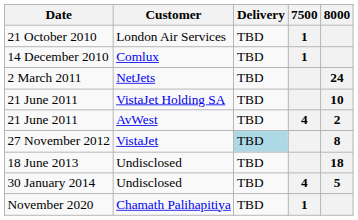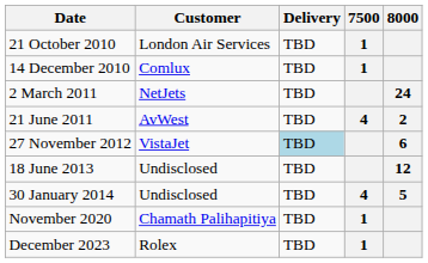- row: 21 June 2011 | VistaJet Holding SA | TBD | 10
27 November 2012 | 8000: 8 -> 6
18 June 2013 | 8000: 18 -> 12
+ row: December 2023 | Rolex | TBD | 1
